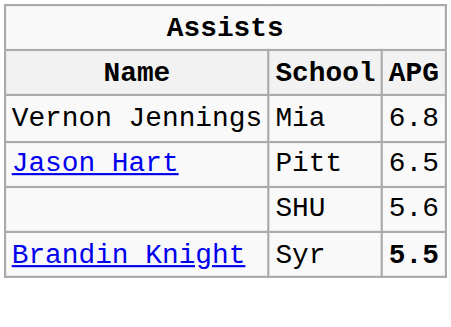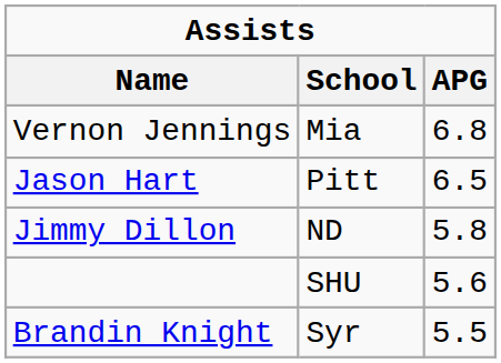+ row: Jimmy Dillon | ND | 5.8
Brandin Knight | APG: bold -> normal
